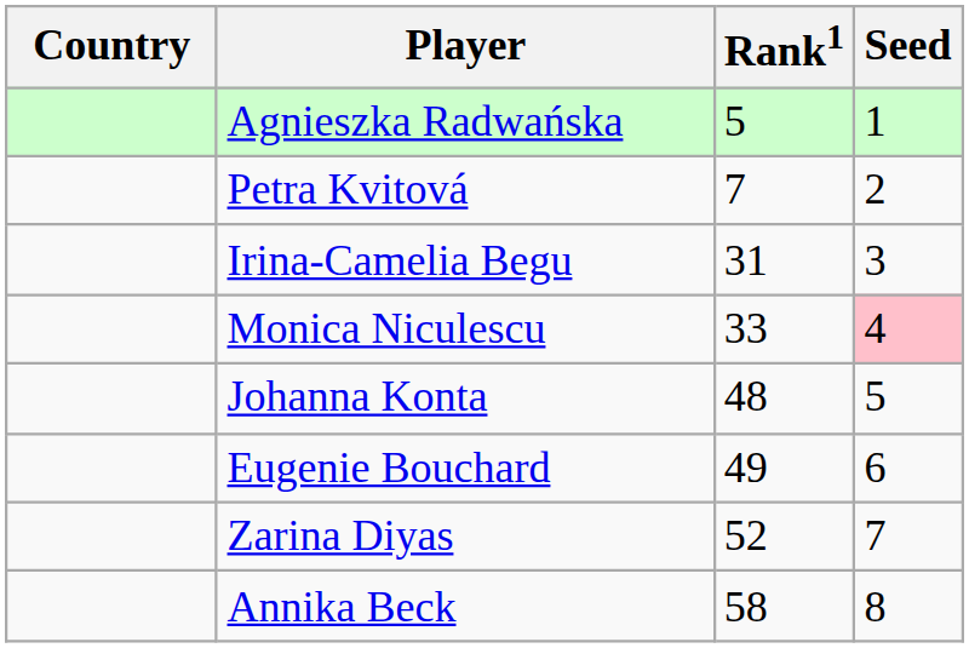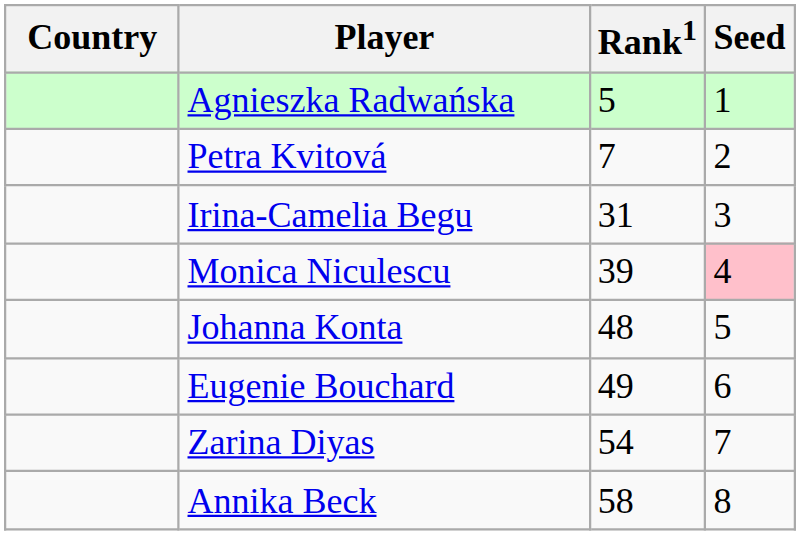Monica Niculescu | Rank1: 33 -> 39
Zarina Diyas | Rank1: 52 -> 54
